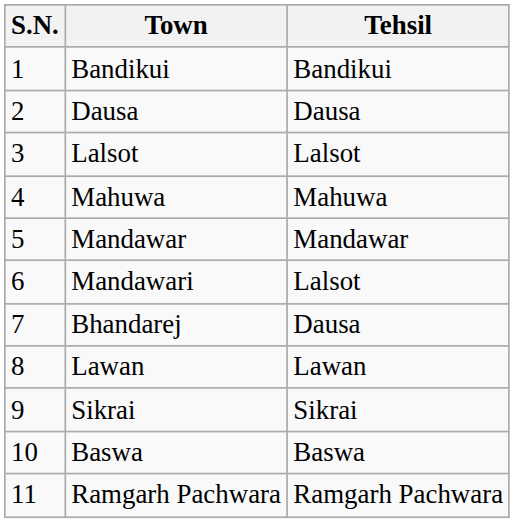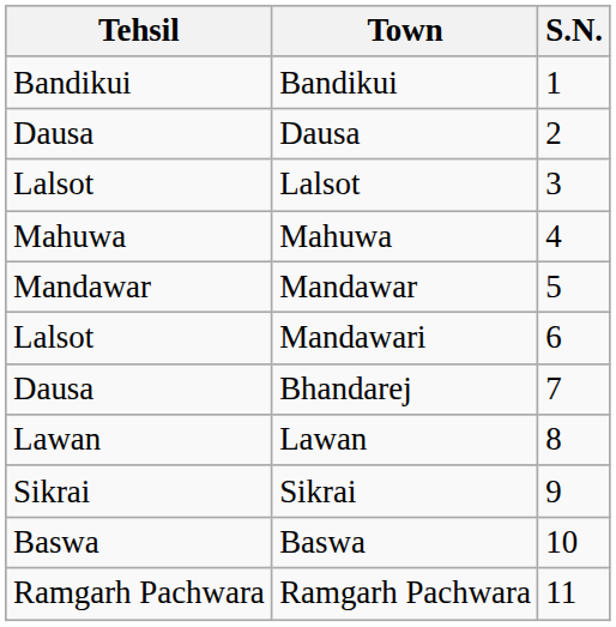columns swapped: S.N. <-> Tehsil
